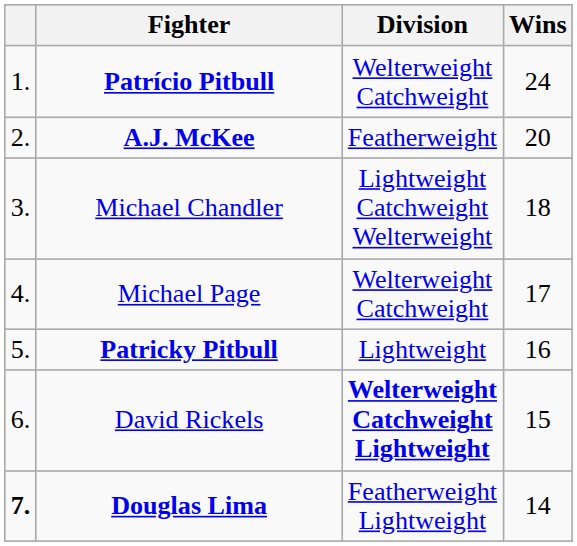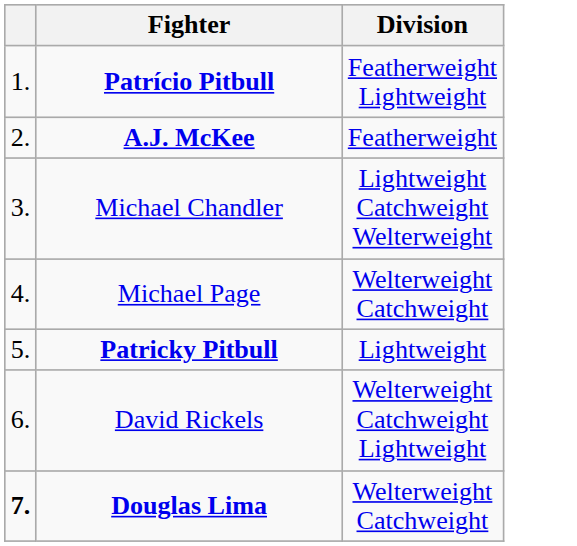- column: Wins | 24 | 20 | 18 | 17 | 16 | 15 | 14
Patrício Pitbull | Division: Welterweight Catchweight -> Featherweight Lightweight
David Rickels | Division: bold -> normal
Douglas Lima | Division: Featherweight Lightweight -> Welterweight Catchweight
